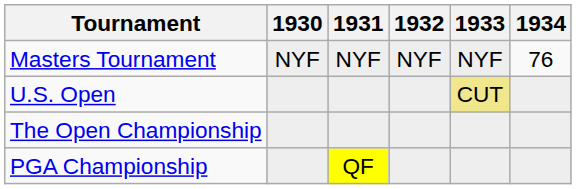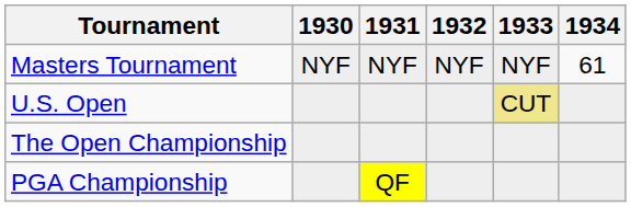Masters Tournament | 1934: 76 -> 61
